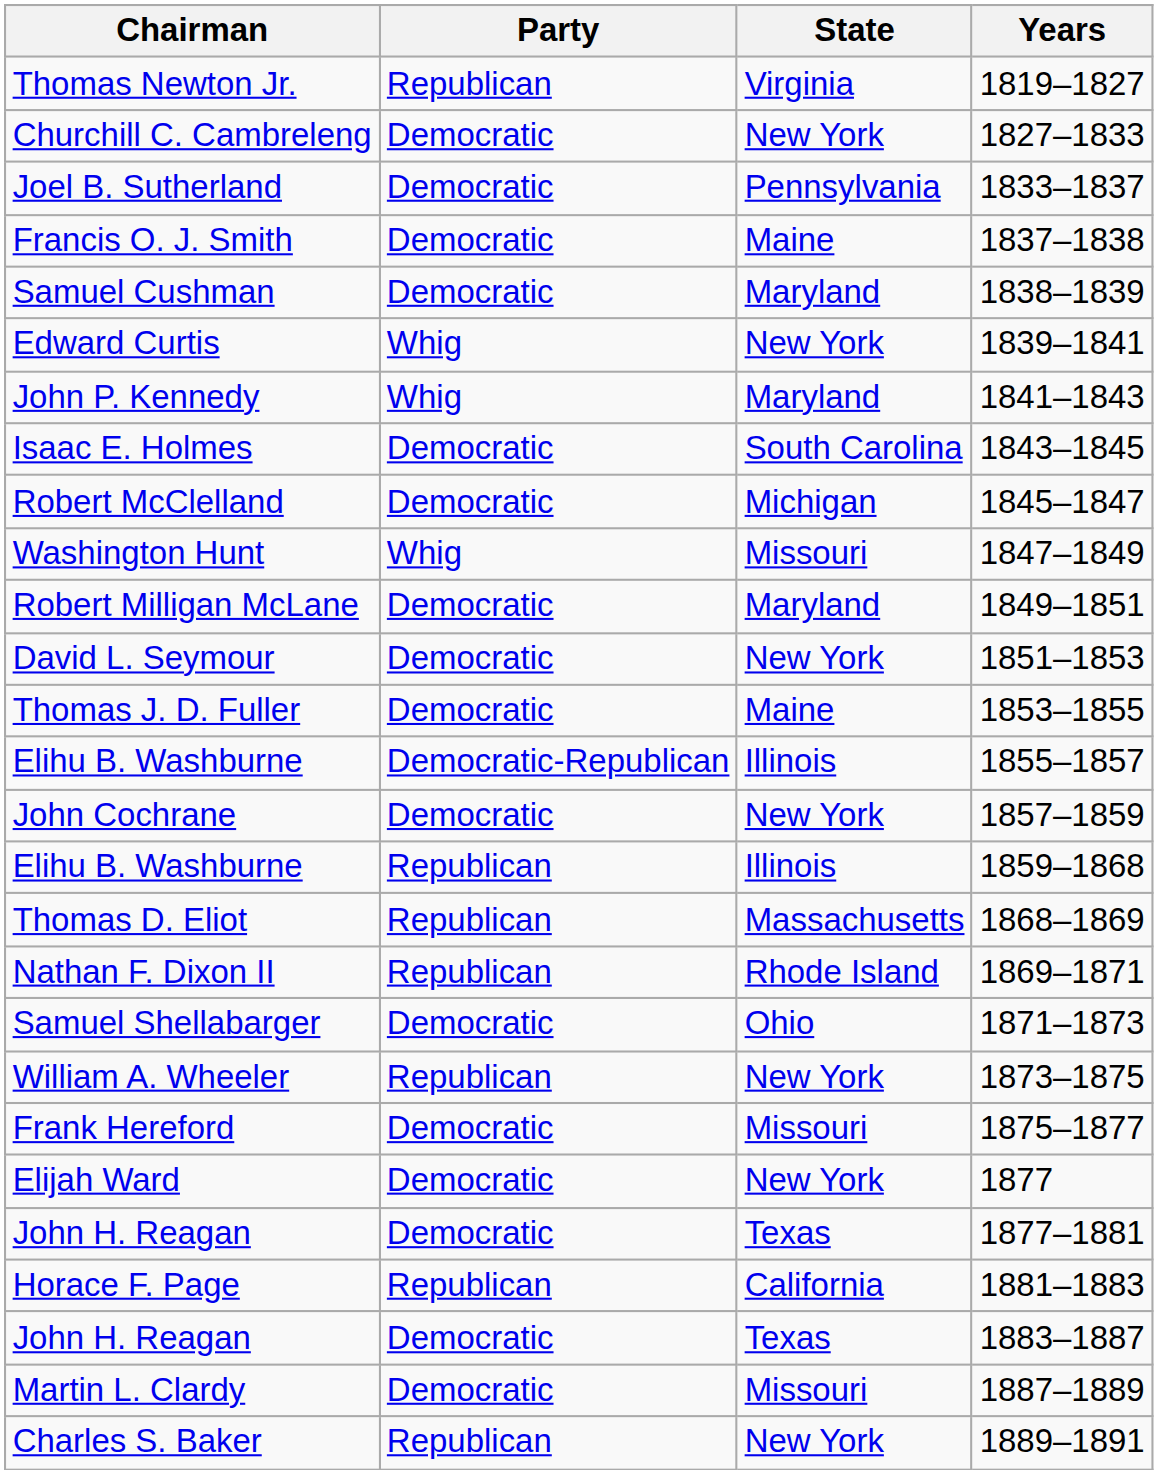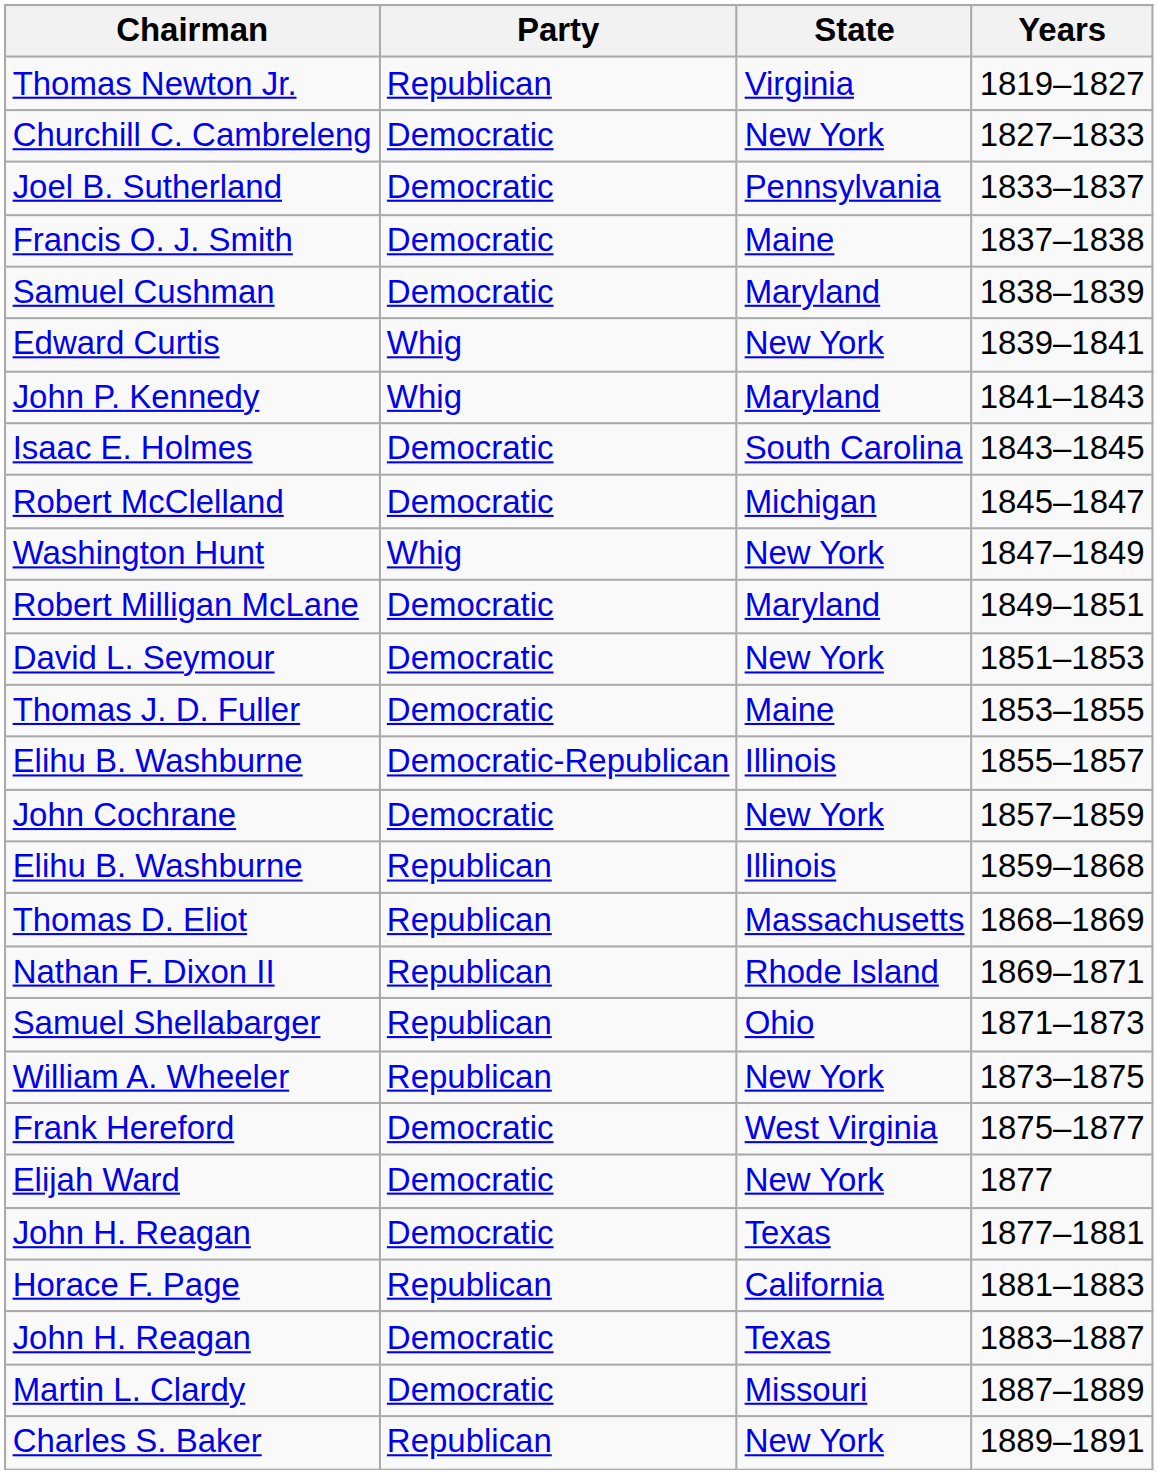Washington Hunt | State: Missouri -> New York
Samuel Shellabarger | Party: Democratic -> Republican
Frank Hereford | State: Missouri -> West Virginia
